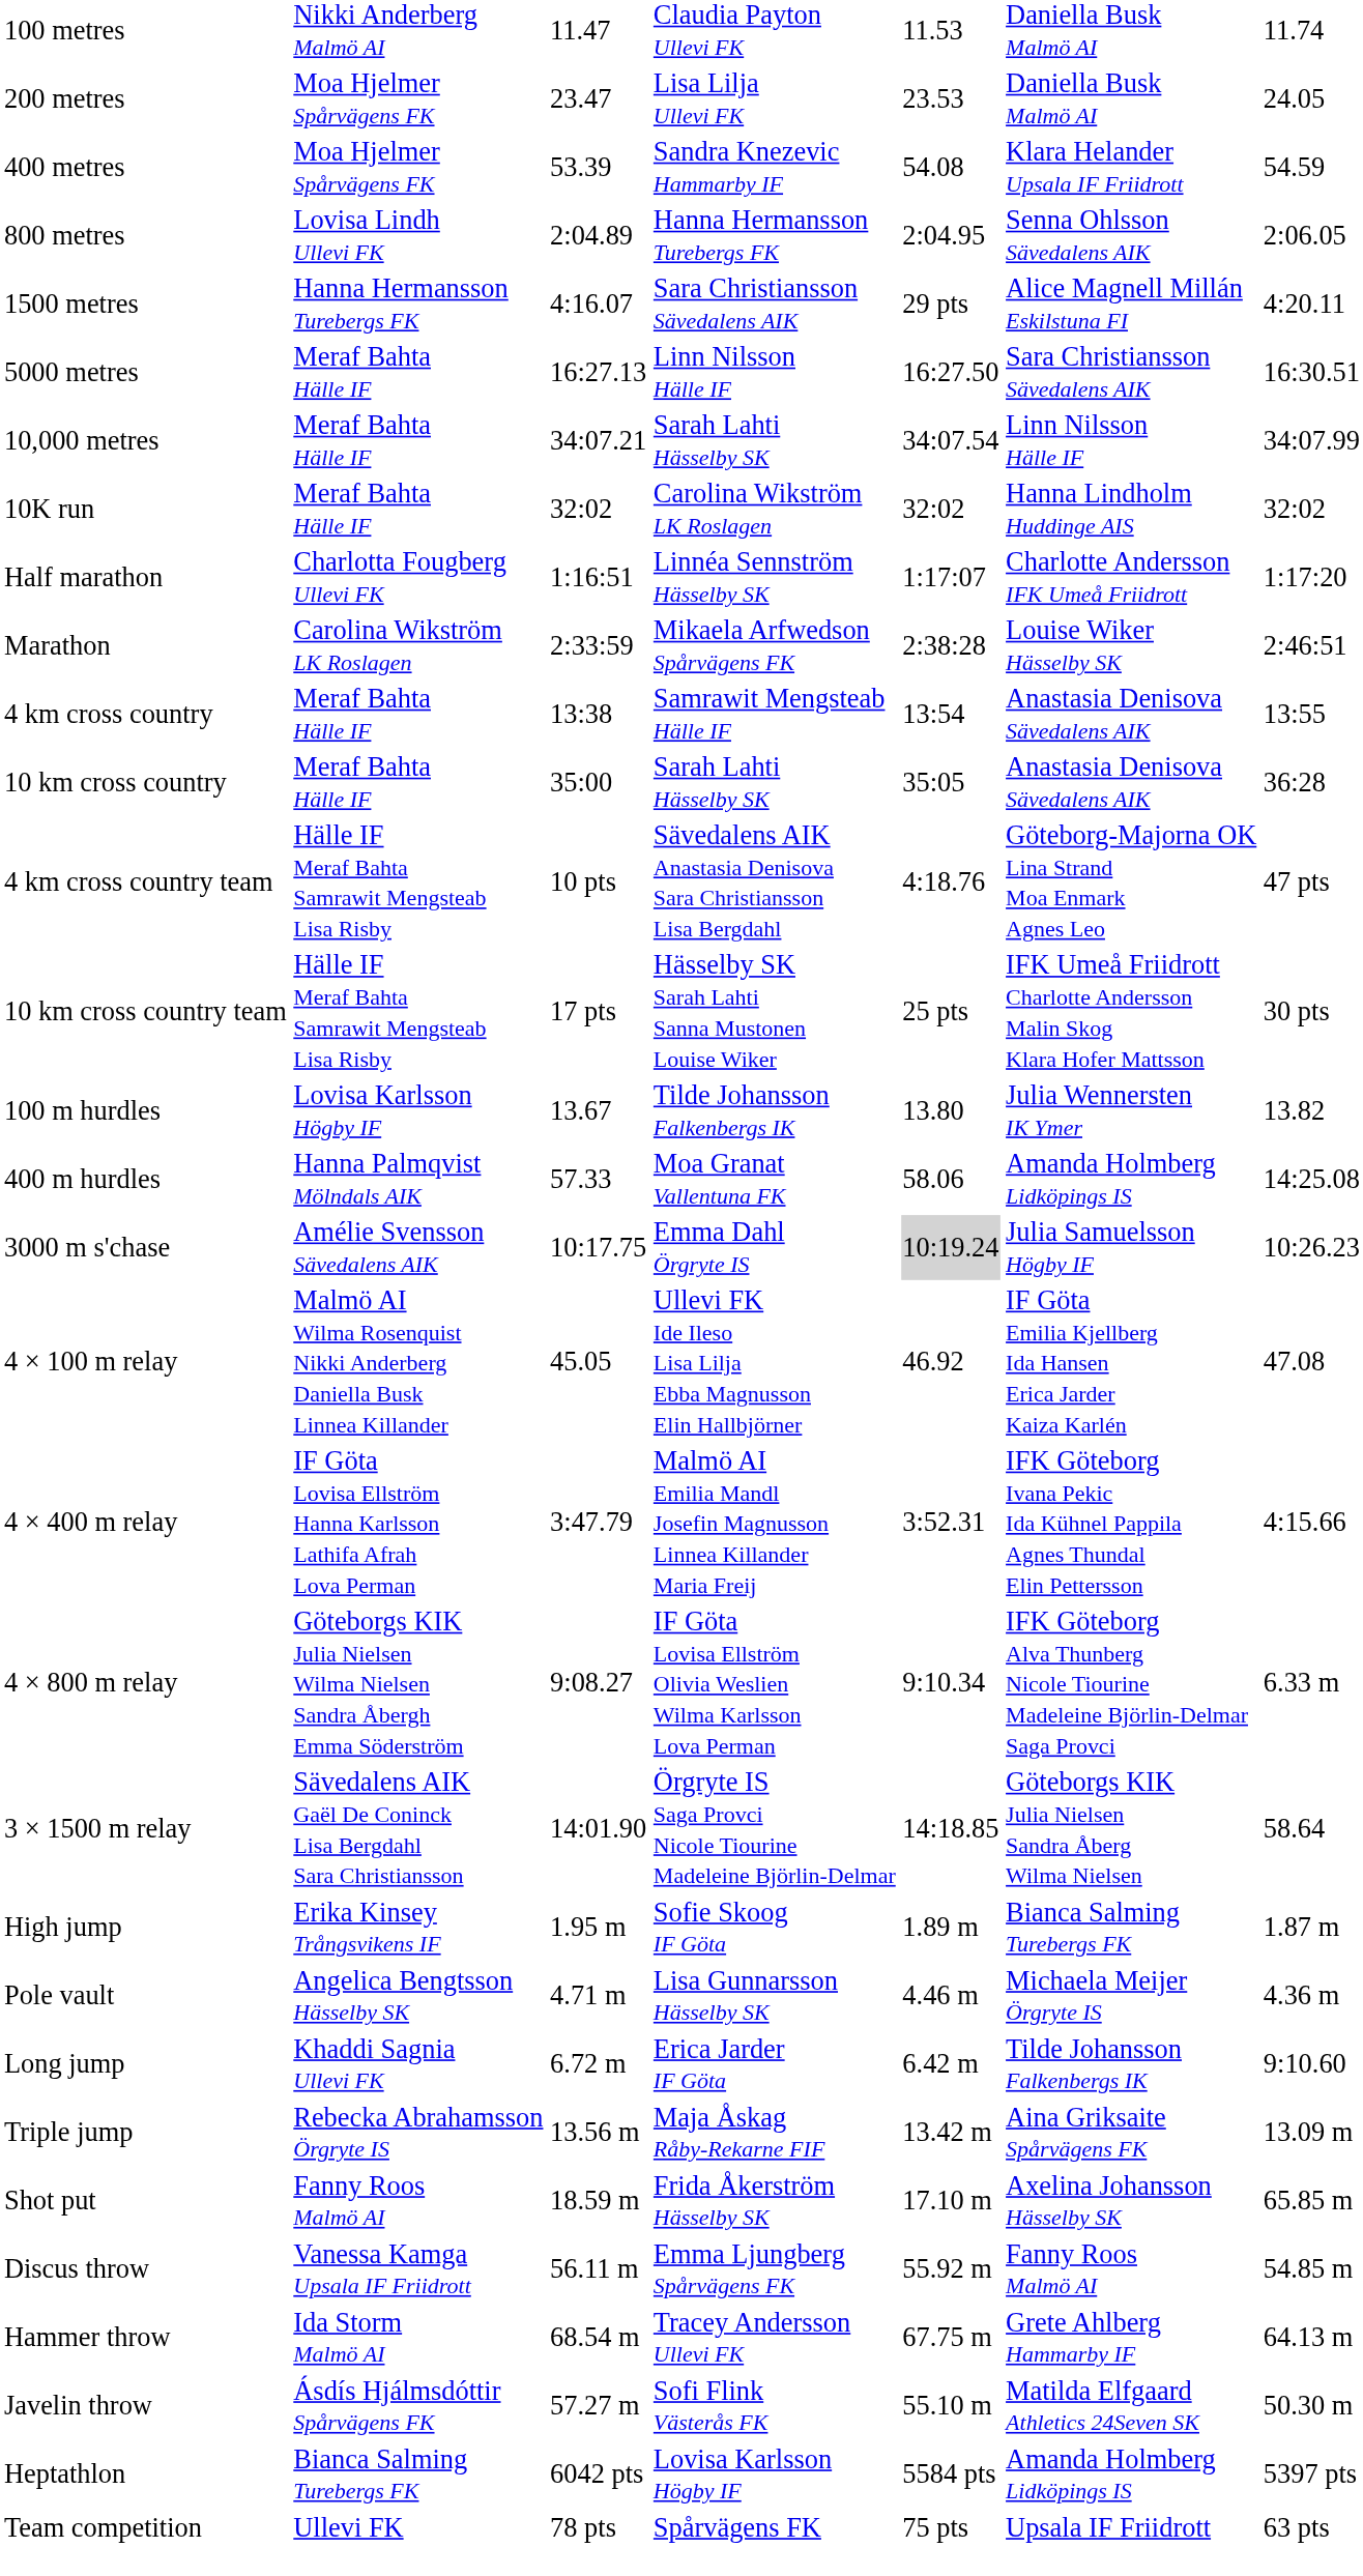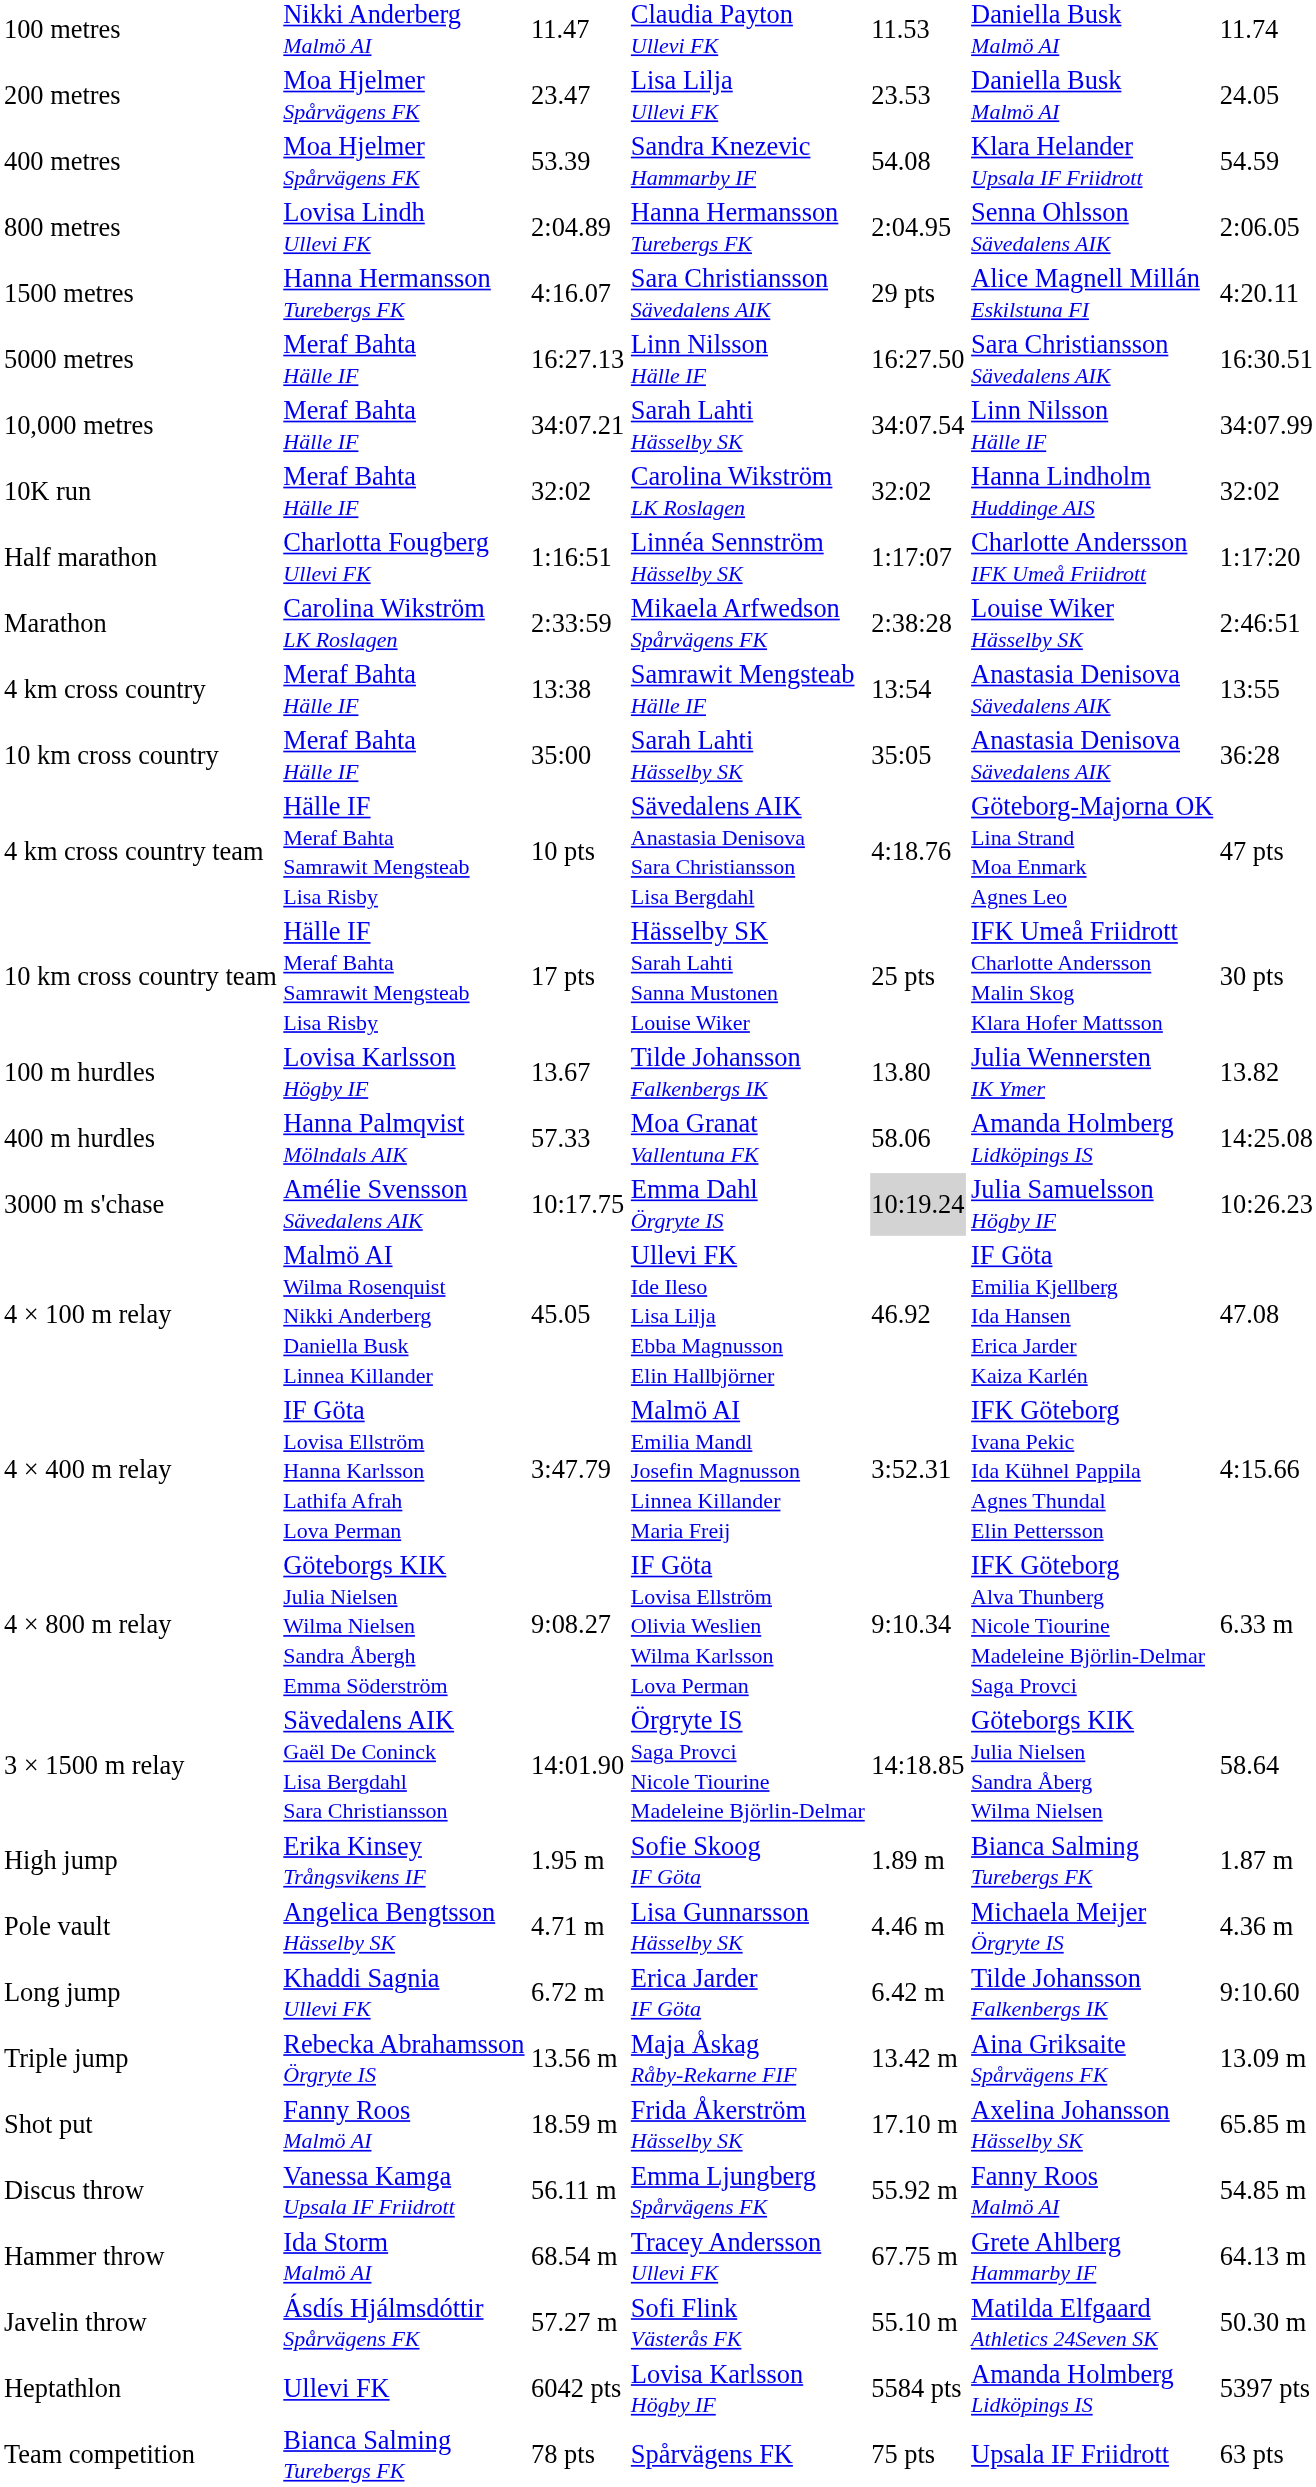Heptathlon | column 2: Bianca Salming Turebergs FK -> Ullevi FK
Team competition | column 2: Ullevi FK -> Bianca Salming Turebergs FK
